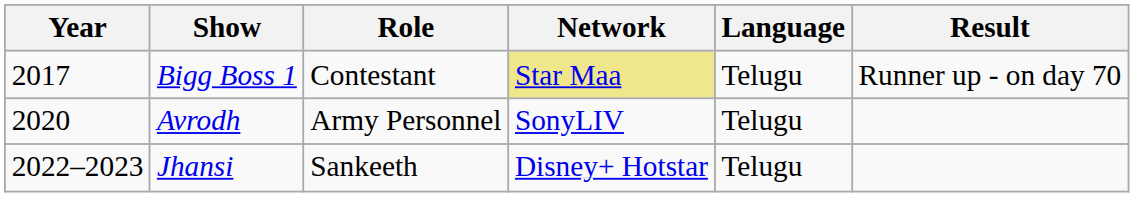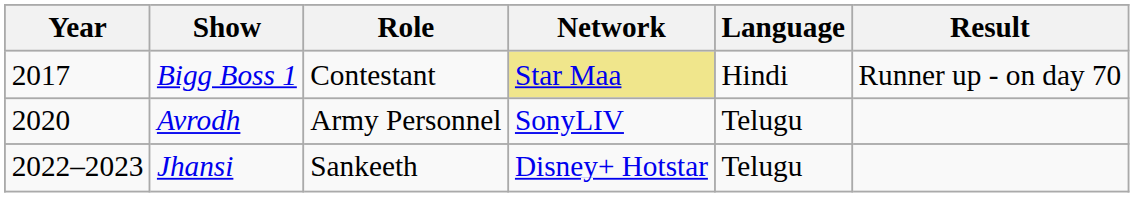Bigg Boss 1 | Language: Telugu -> Hindi
